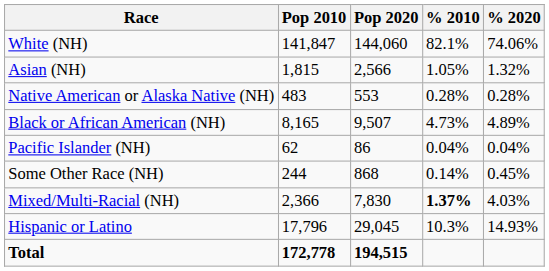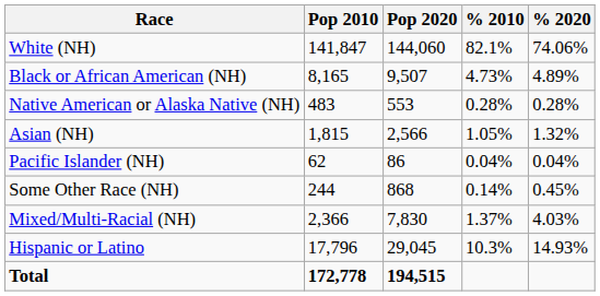rows swapped: Black or African American (NH) <-> Asian (NH)
Mixed/Multi-Racial (NH) | % 2010: bold -> normal
